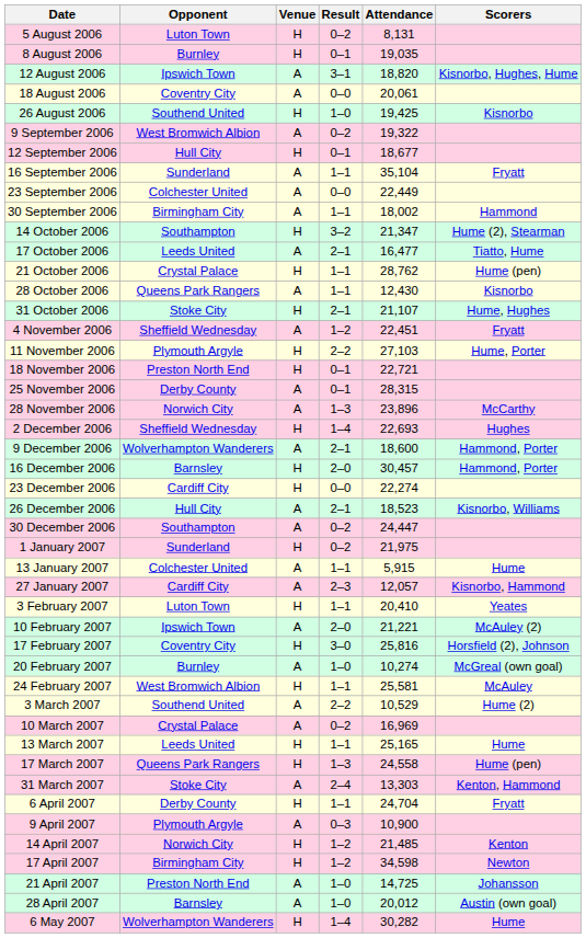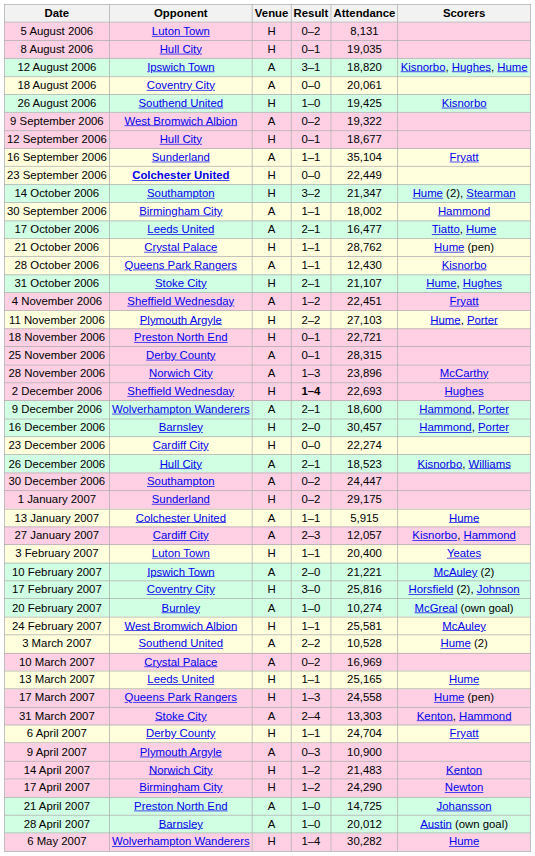8 August 2006 | Opponent: Burnley -> Hull City
23 September 2006 | Opponent: normal -> bold
23 September 2006 | Venue: A -> H
rows swapped: 30 September 2006 <-> 14 October 2006
2 December 2006 | Result: normal -> bold
1 January 2007 | Attendance: 21,975 -> 29,175
3 February 2007 | Attendance: 20,410 -> 20,400
3 March 2007 | Attendance: 10,529 -> 10,528
14 April 2007 | Attendance: 21,485 -> 21,483
17 April 2007 | Attendance: 34,598 -> 24,290
